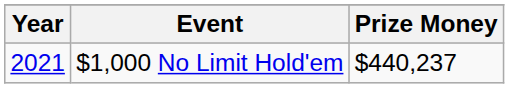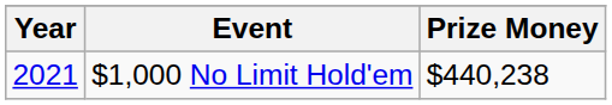$1,000 No Limit Hold'em | Prize Money: $440,237 -> $440,238
